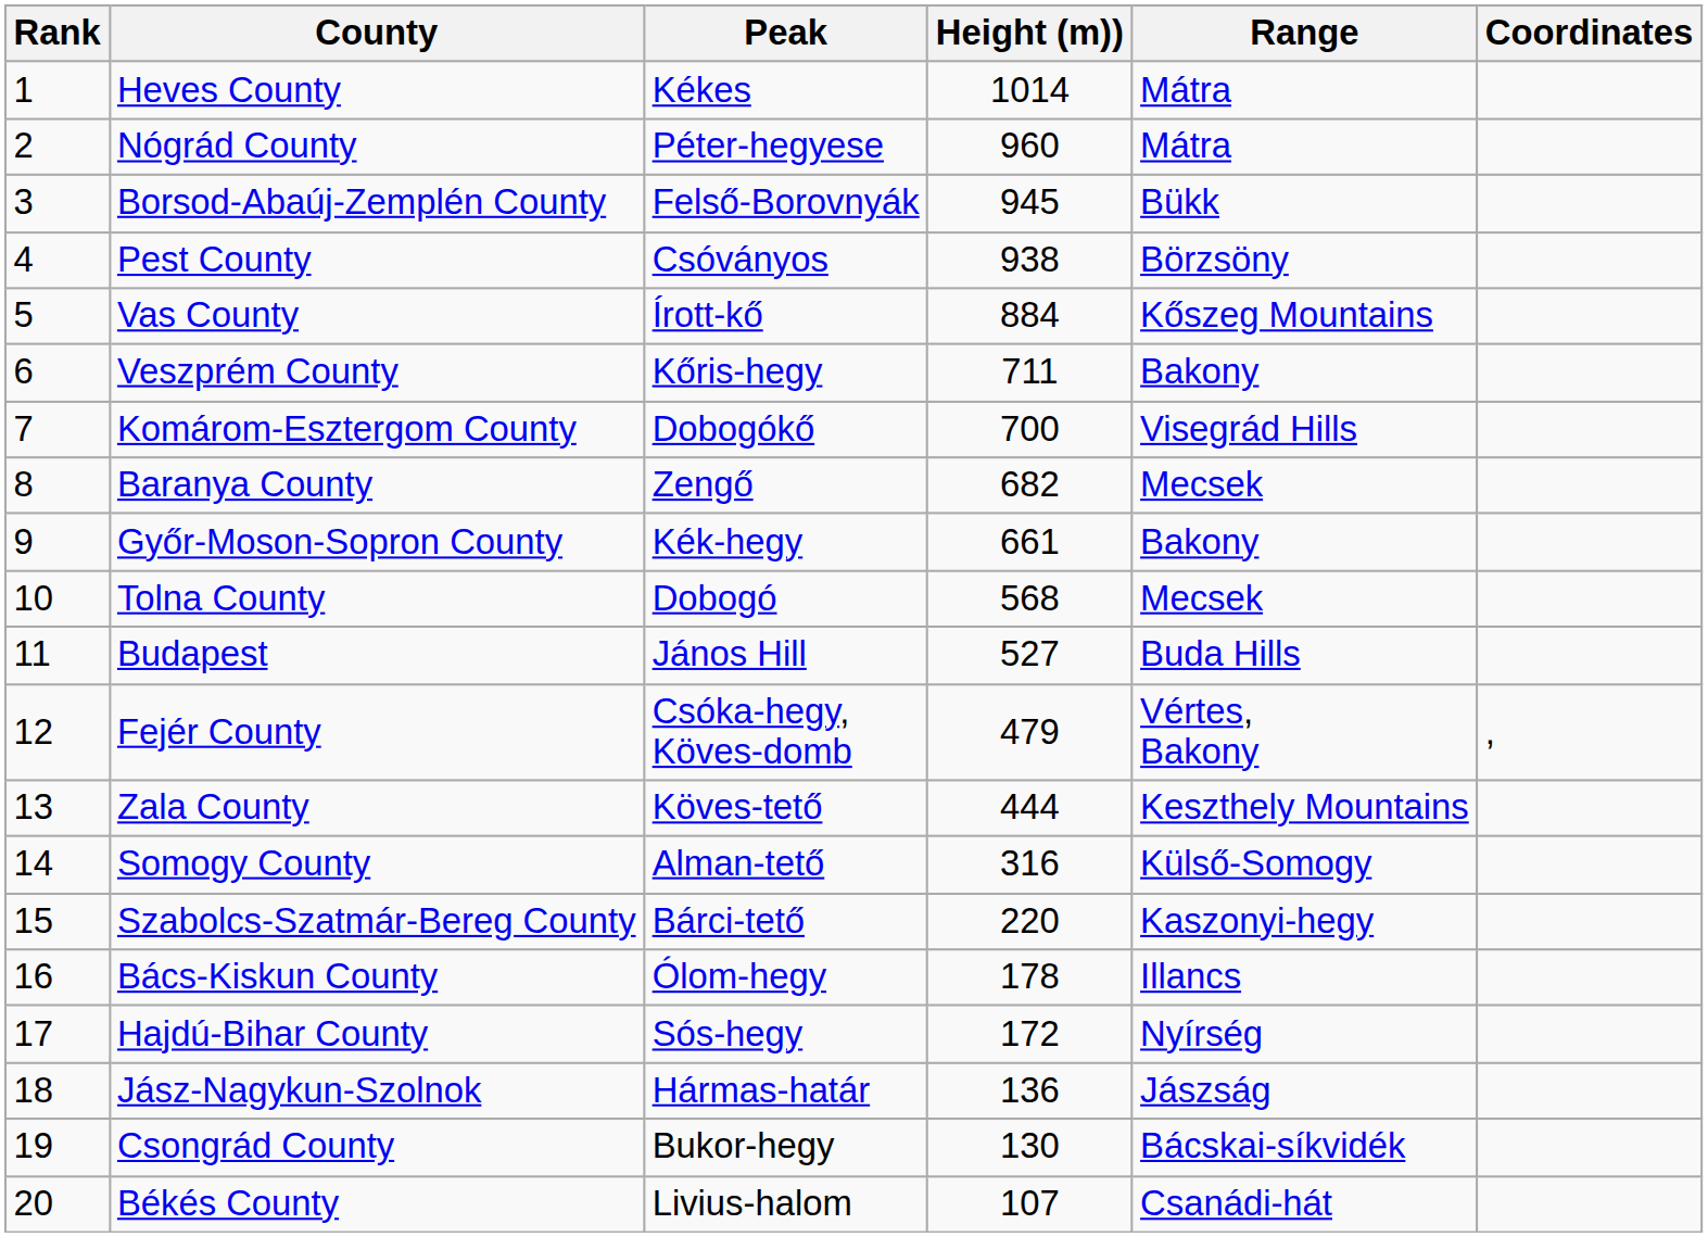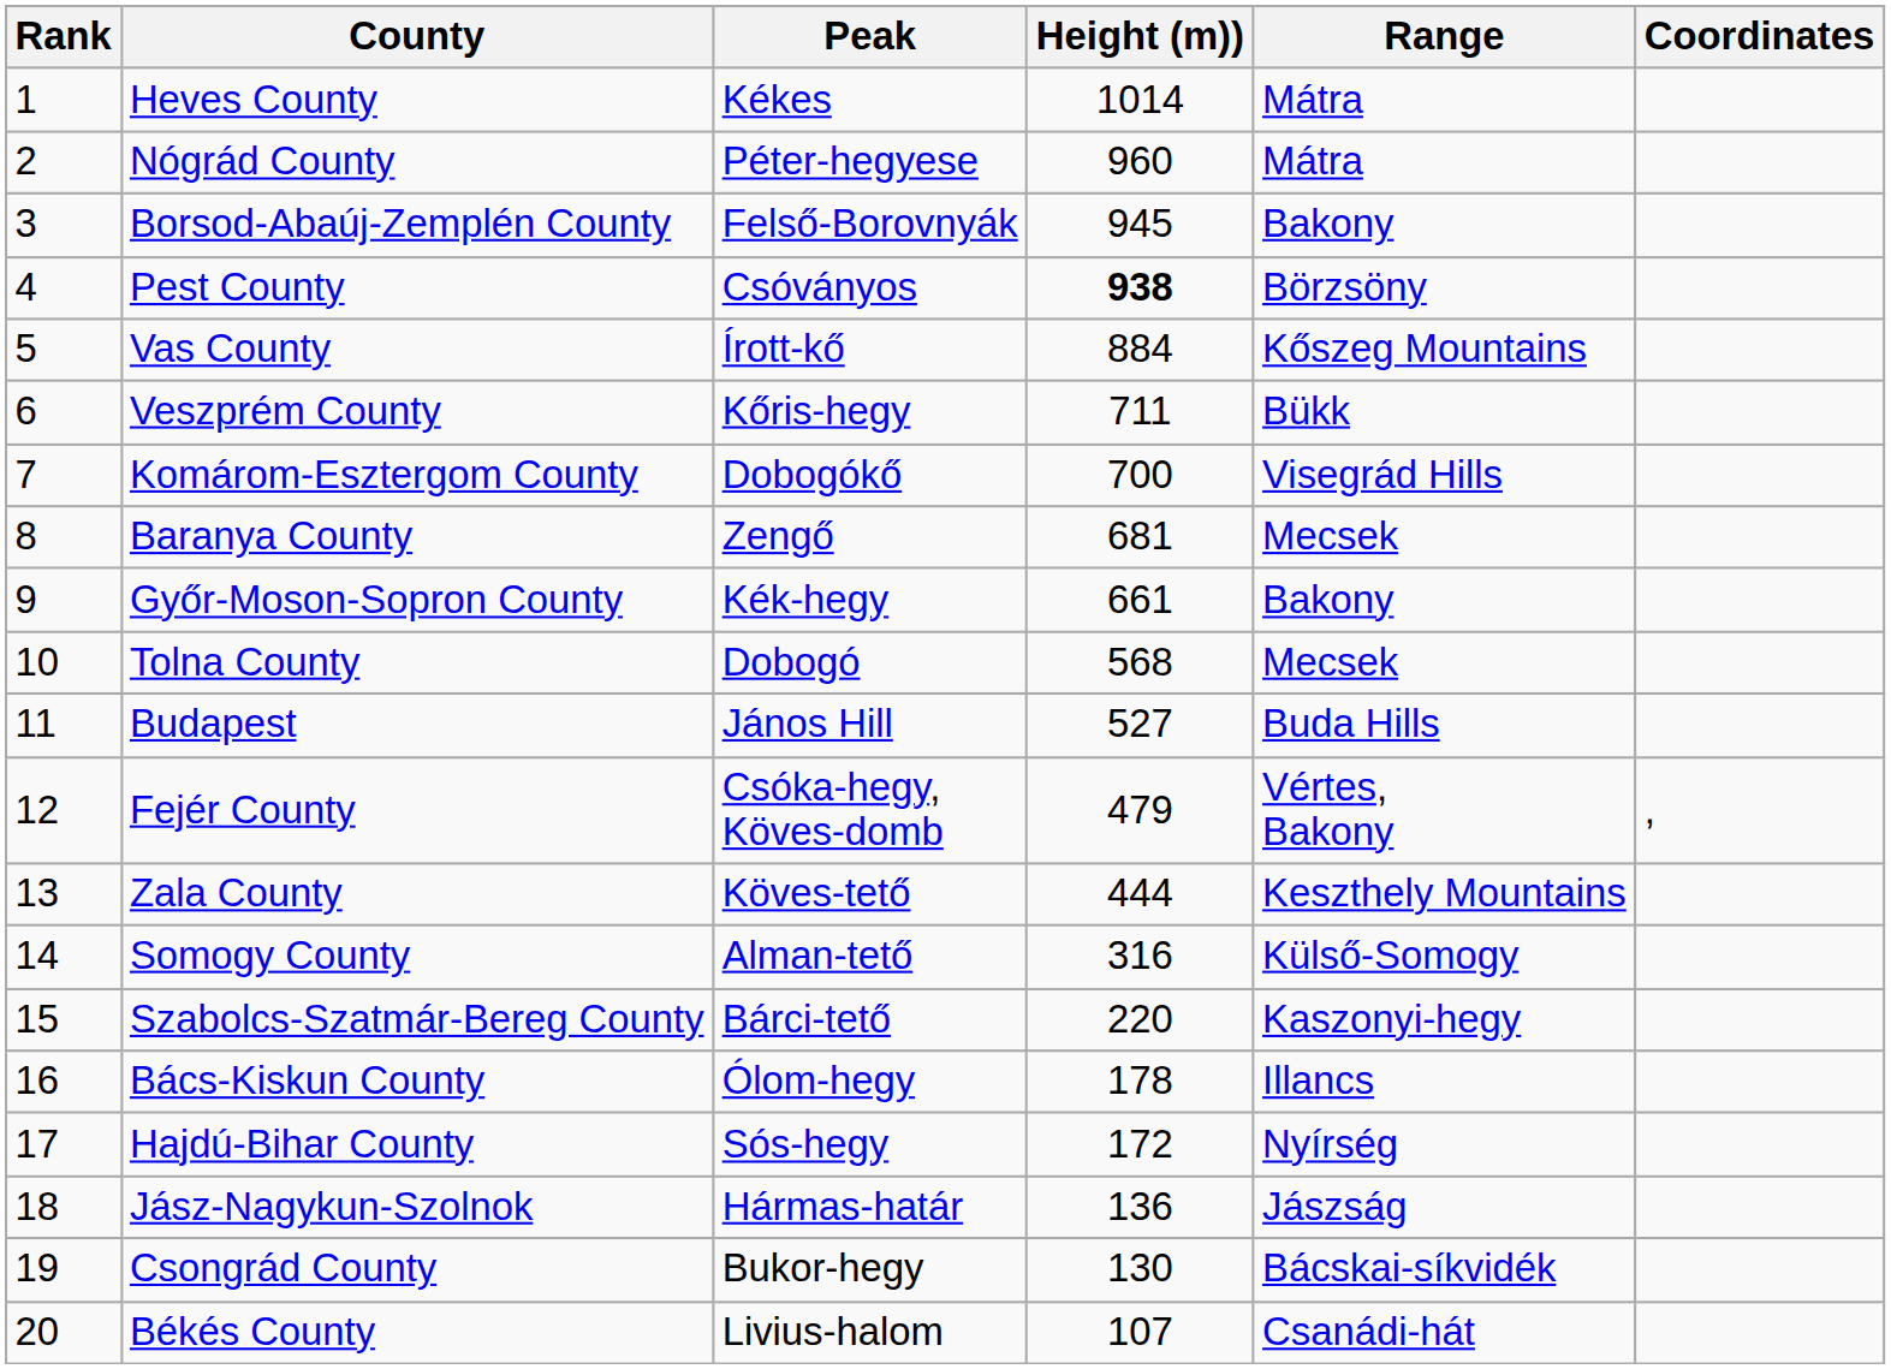Borsod-Abaúj-Zemplén County | Range: Bükk -> Bakony
Pest County | Height (m)): normal -> bold
Veszprém County | Range: Bakony -> Bükk
Baranya County | Height (m)): 682 -> 681
